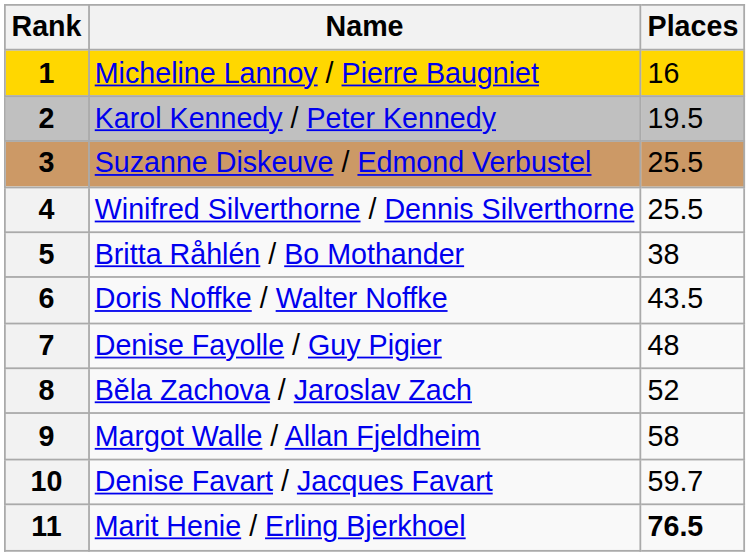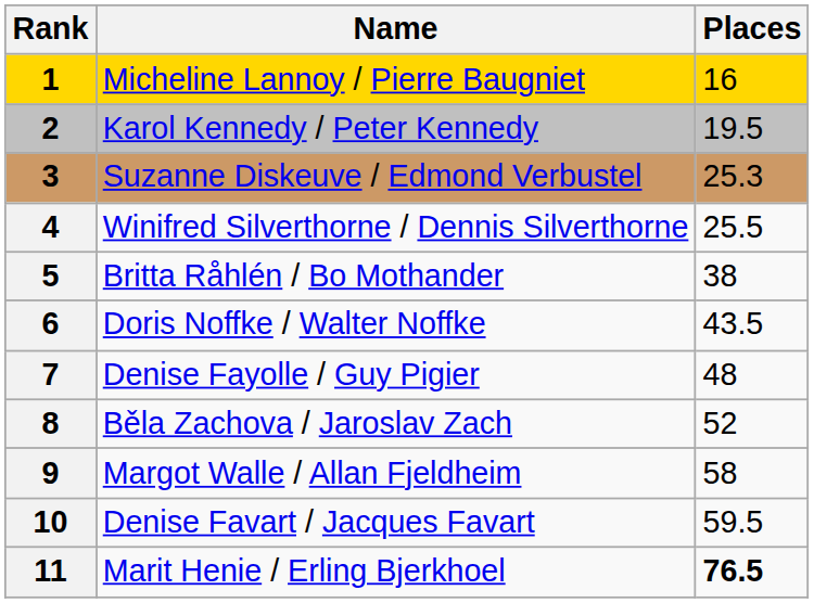Suzanne Diskeuve / Edmond Verbustel | Places: 25.5 -> 25.3
Denise Favart / Jacques Favart | Places: 59.7 -> 59.5
